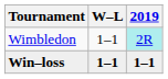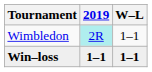columns swapped: 2019 <-> W–L
